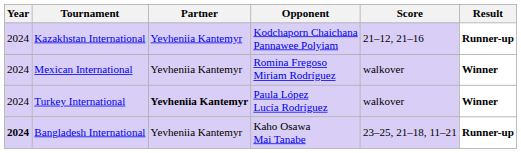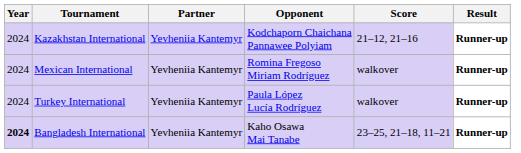Mexican International | Result: Winner -> Runner-up
Turkey International | Partner: bold -> normal
Turkey International | Result: Winner -> Runner-up
